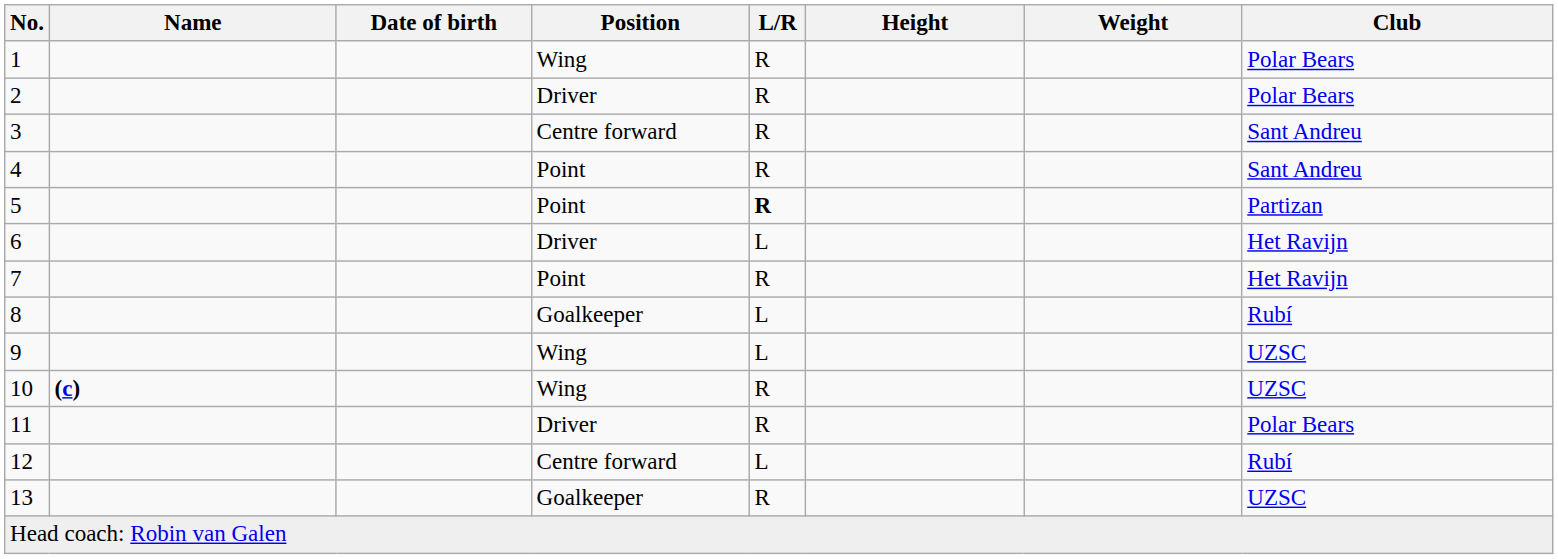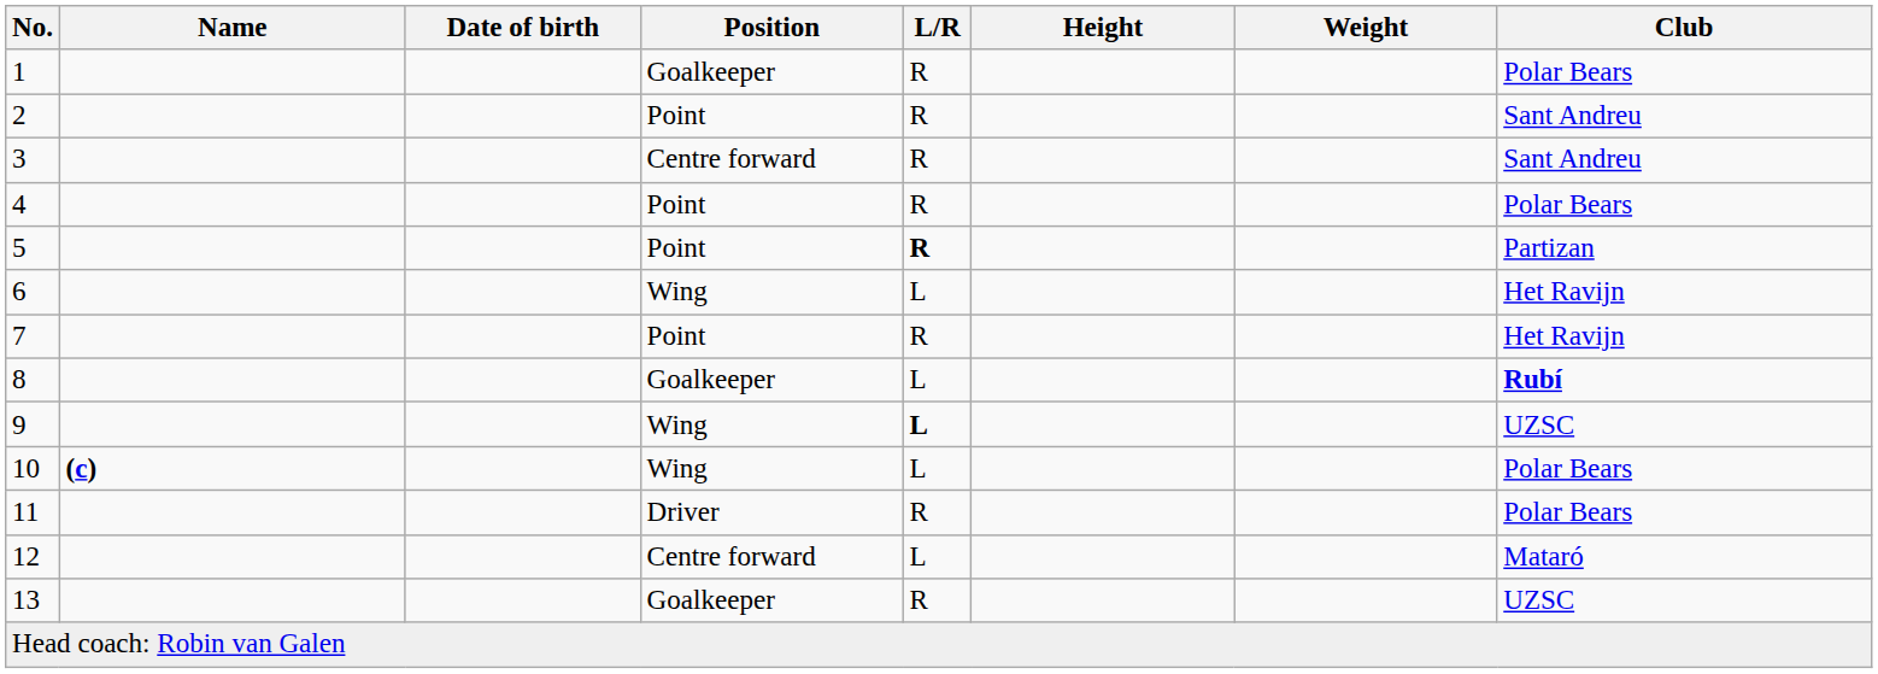1 | Position: Wing -> Goalkeeper
2 | Position: Driver -> Point
2 | Club: Polar Bears -> Sant Andreu
4 | Club: Sant Andreu -> Polar Bears
6 | Position: Driver -> Wing
8 | Club: normal -> bold
9 | L/R: normal -> bold
10 | L/R: R -> L
10 | Club: UZSC -> Polar Bears
12 | Club: Rubí -> Mataró
